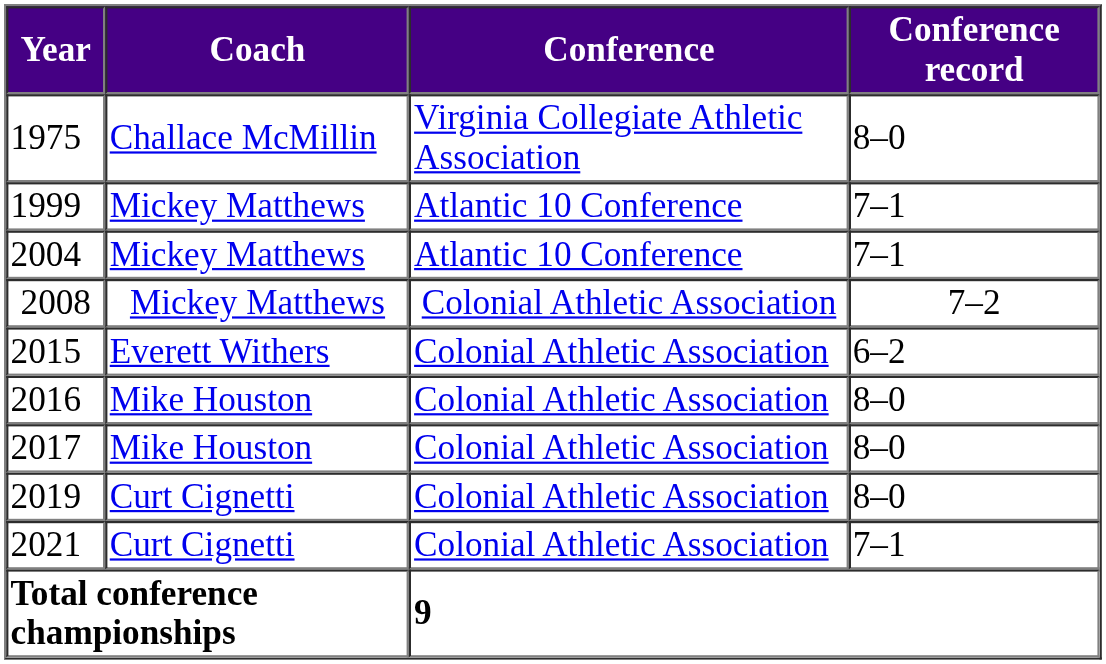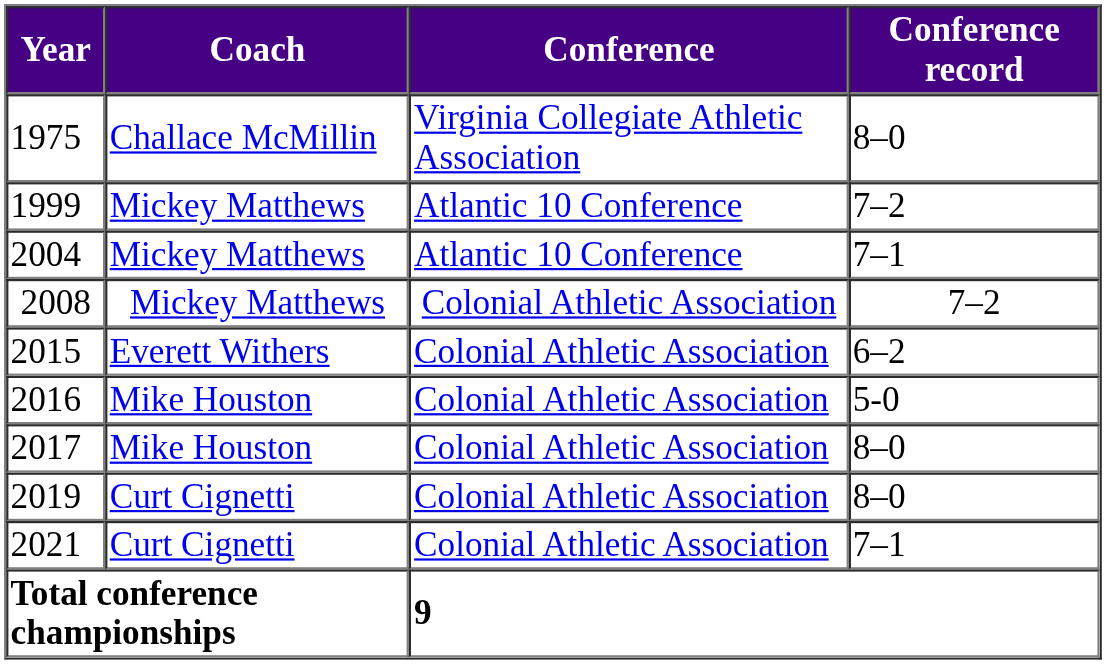1999 | Conference record: 7–1 -> 7–2
2016 | Conference record: 8–0 -> 5-0
